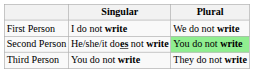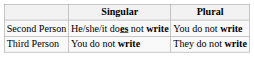- row: First Person | I do not write | We do not write
Second Person | Plural: lightgreen background -> no background
